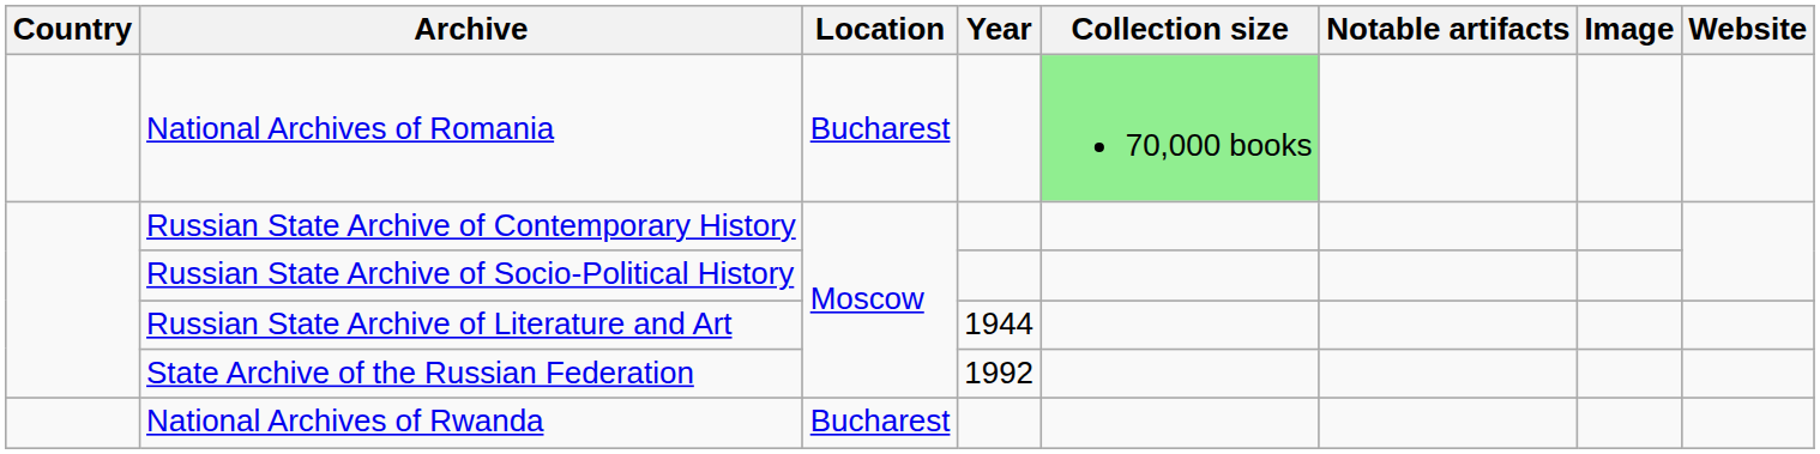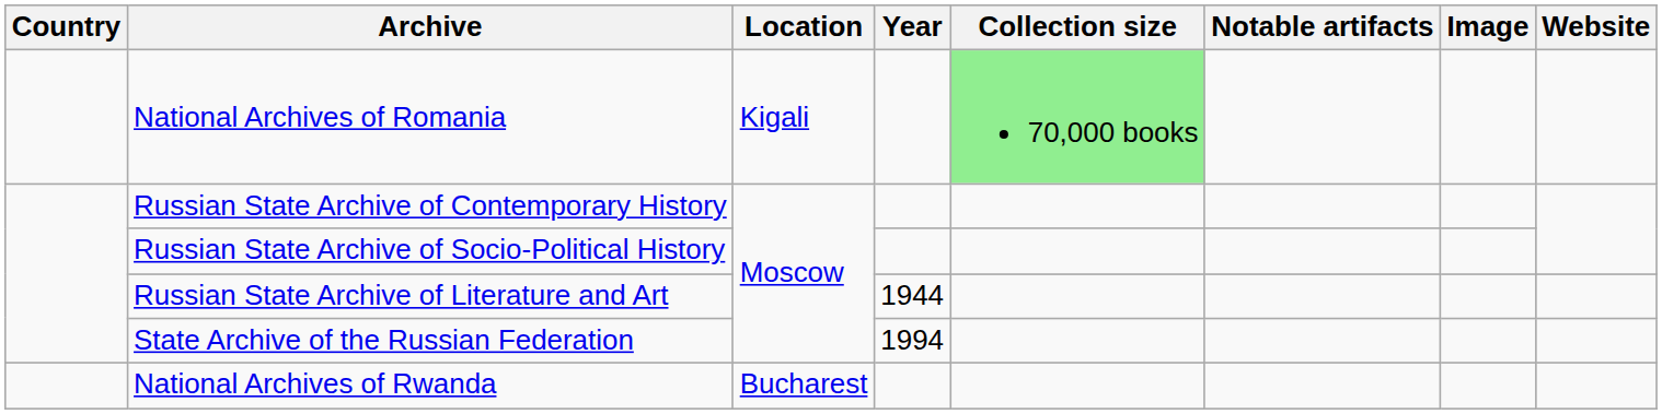National Archives of Romania | Location: Bucharest -> Kigali
State Archive of the Russian Federation | Year: 1992 -> 1994
